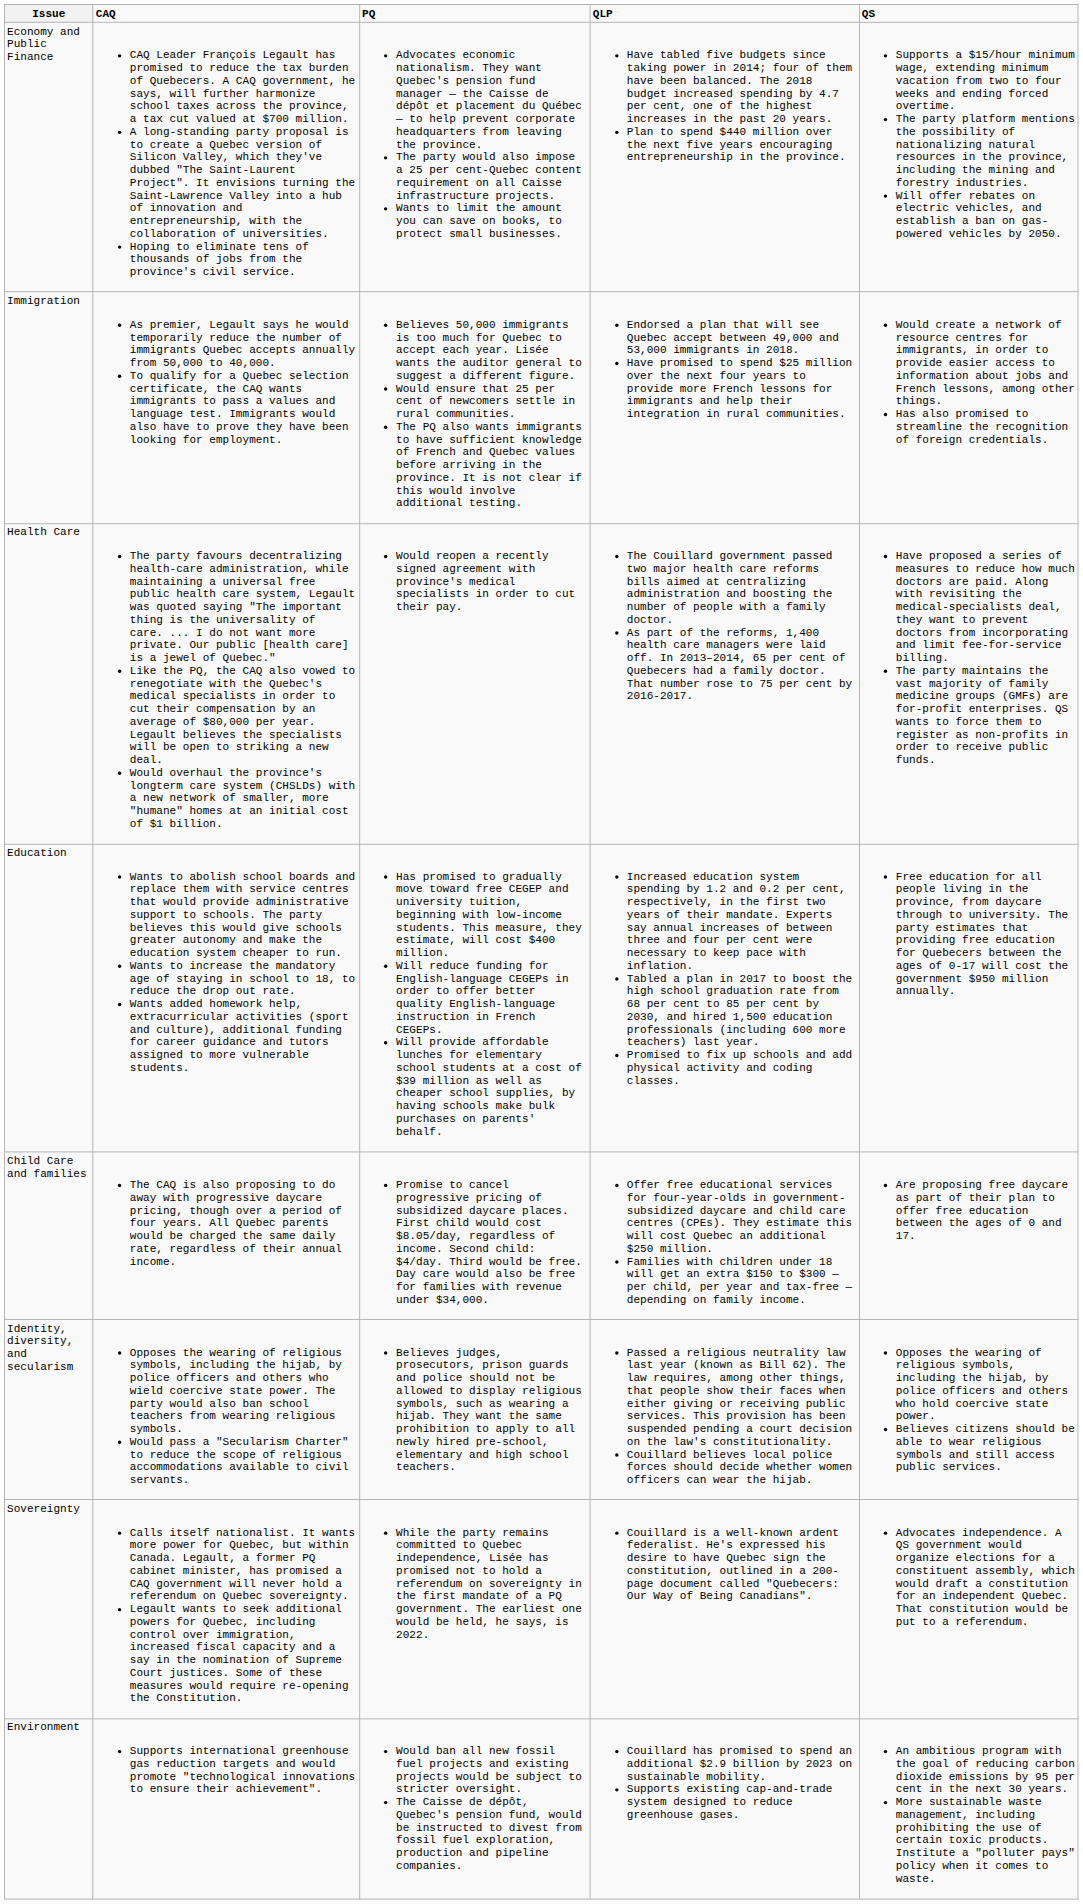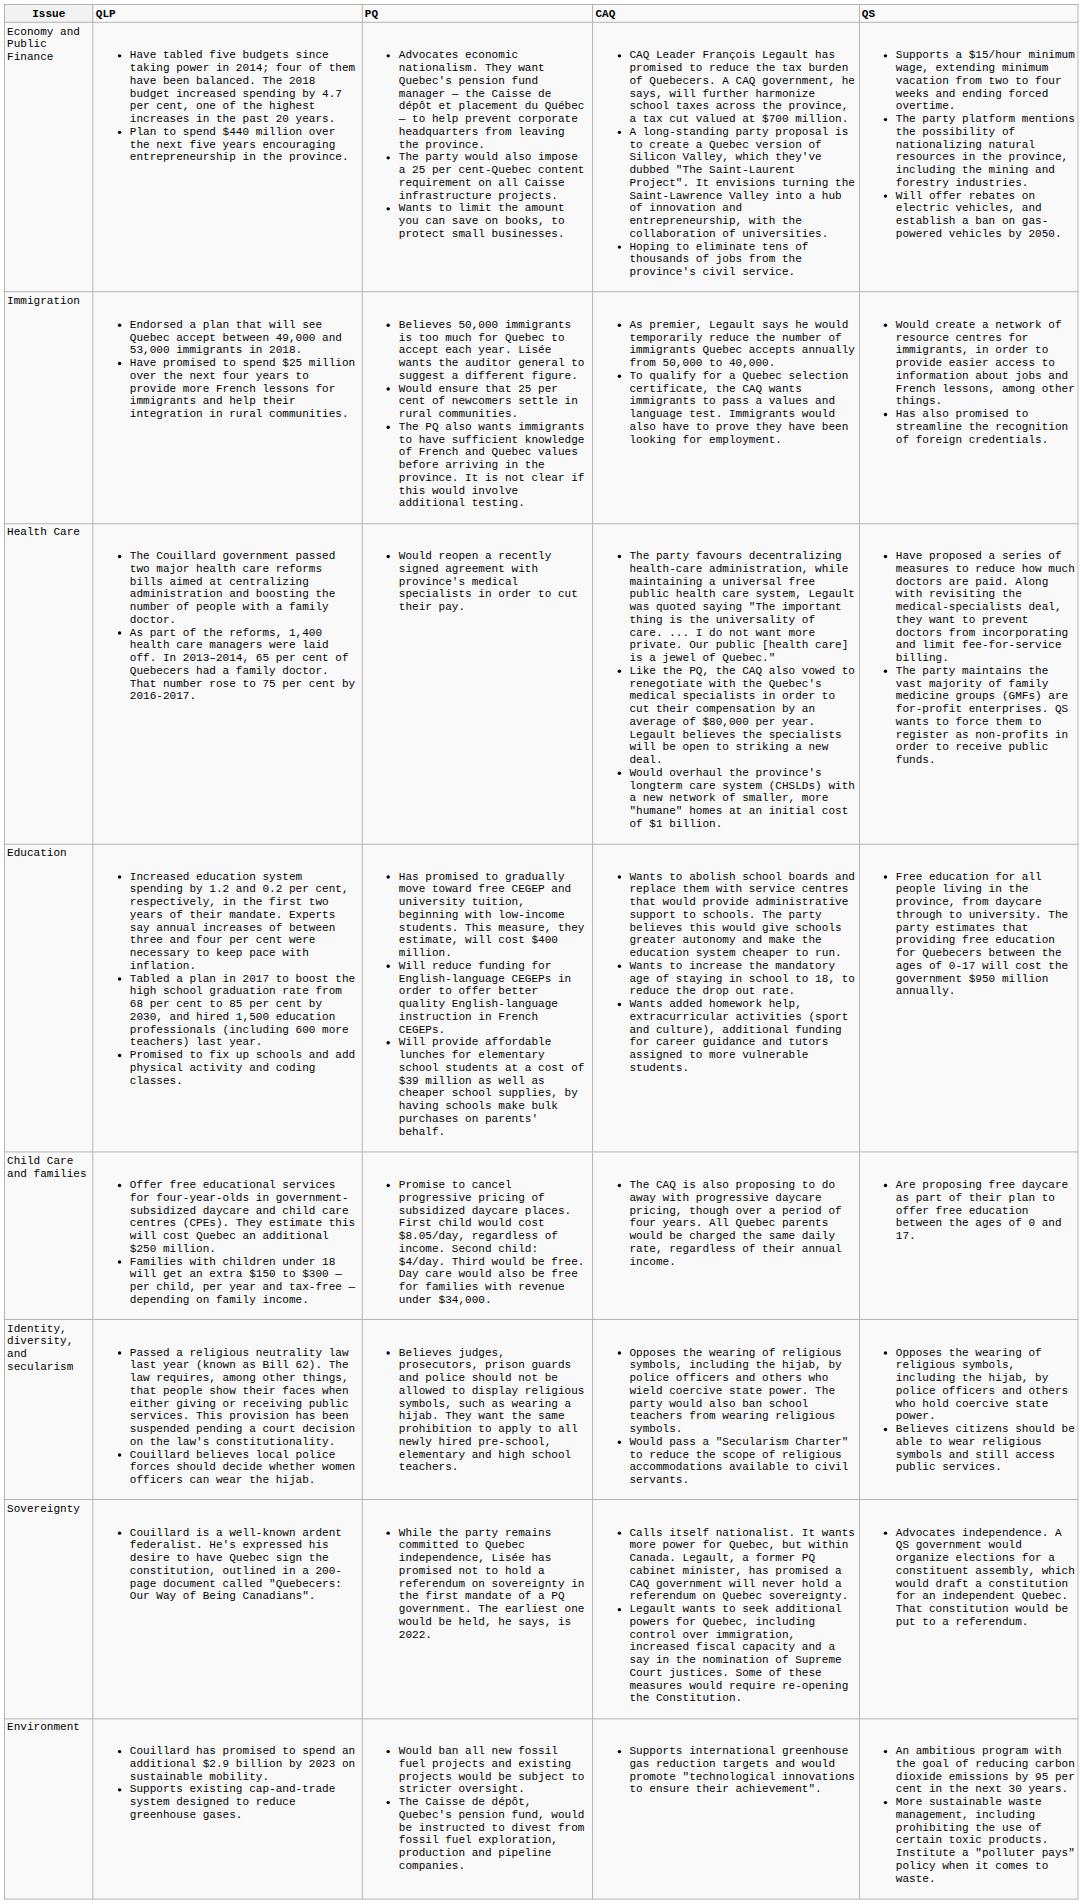columns swapped: QLP <-> CAQ
